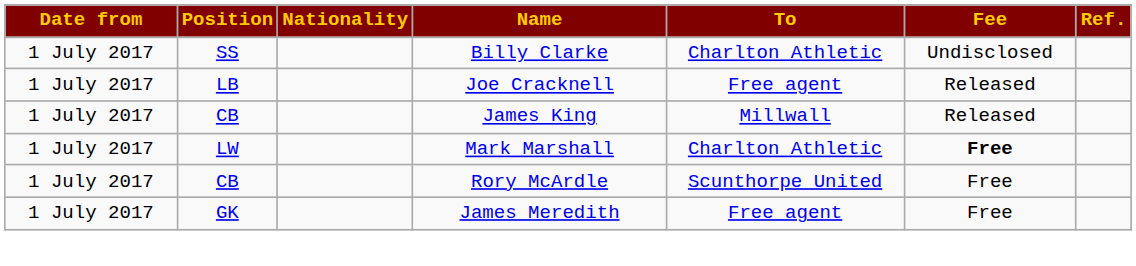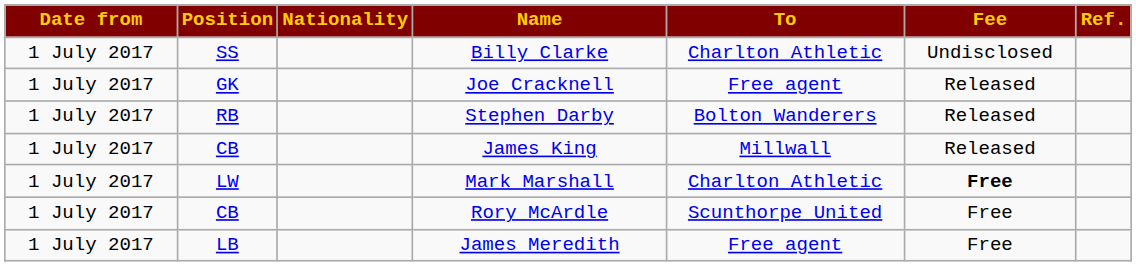Joe Cracknell | Position: LB -> GK
+ row: 1 July 2017 | RB | Stephen Darby | Bolton Wanderers | Released
James Meredith | Position: GK -> LB
